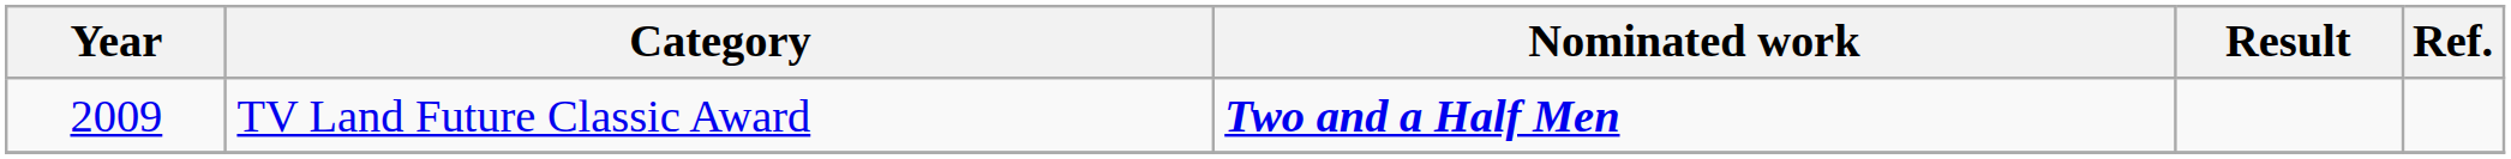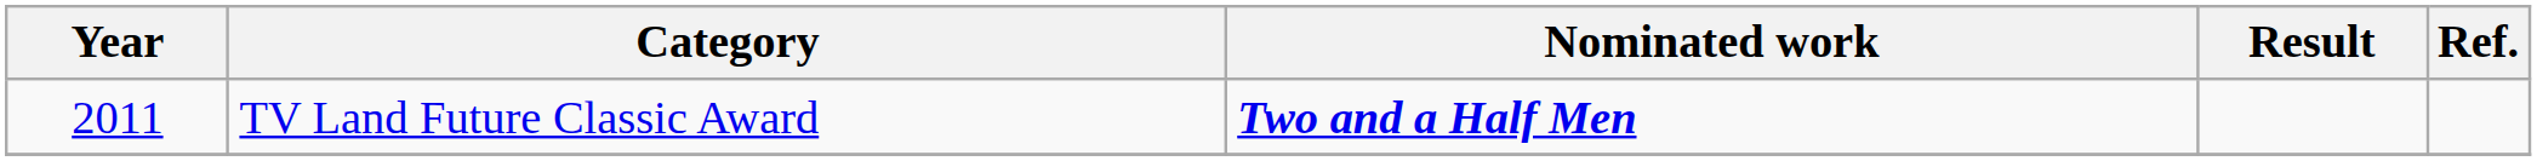TV Land Future Classic Award | Year: 2009 -> 2011
